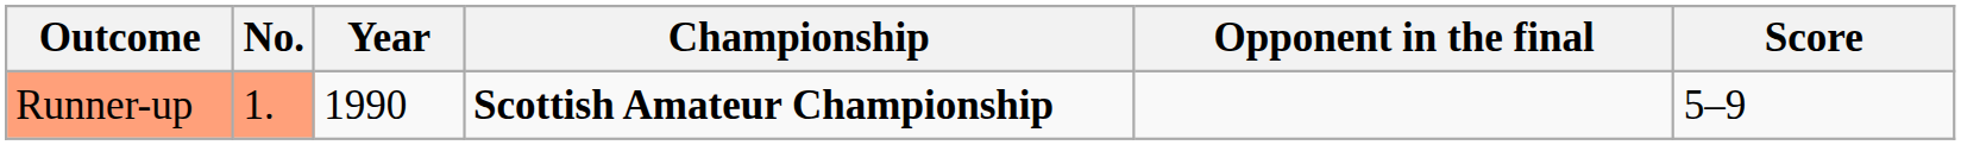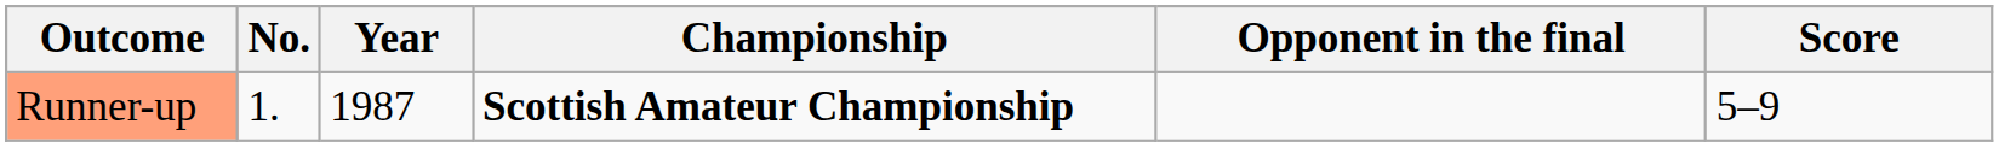Runner-up | No.: lightsalmon background -> no background
Runner-up | Year: 1990 -> 1987
